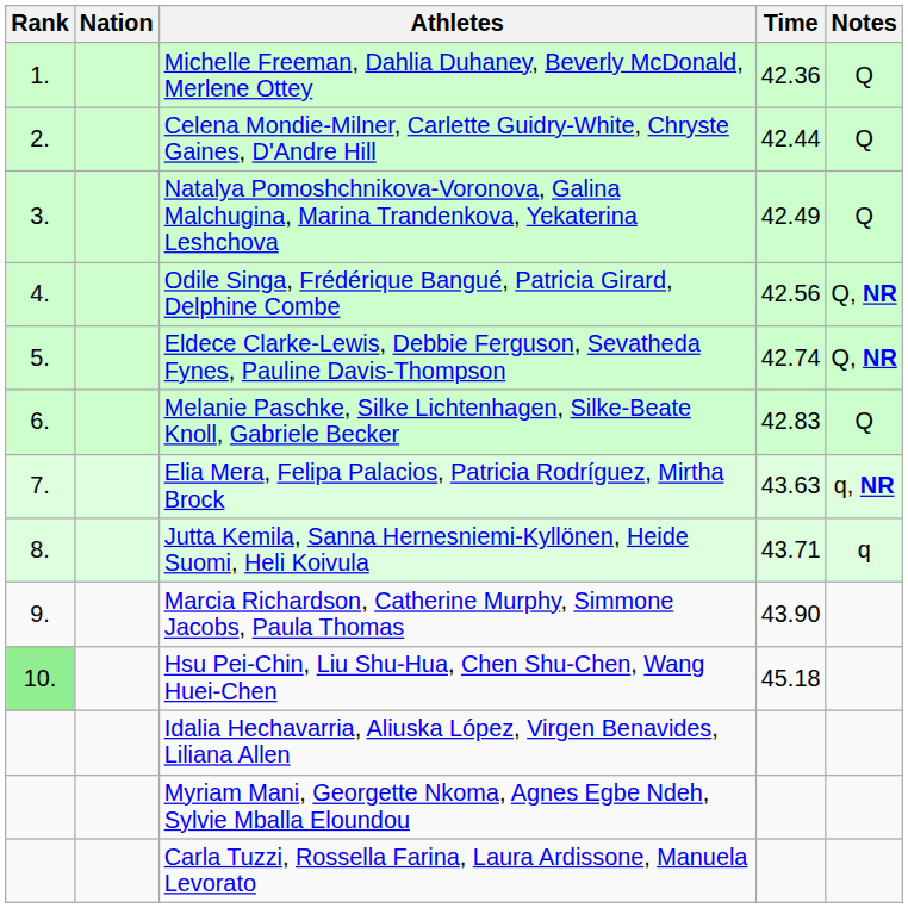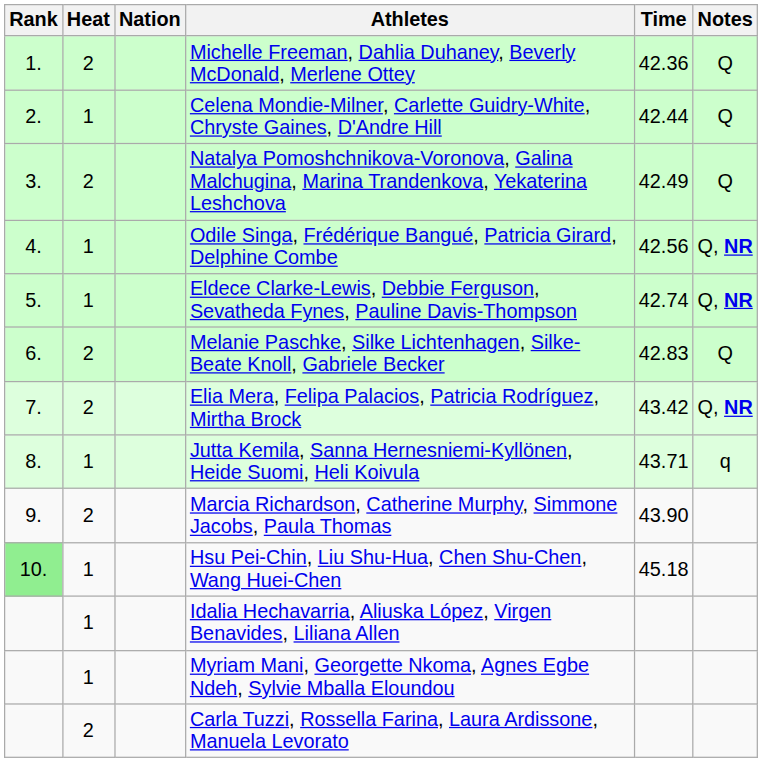+ column: Heat | 2 | 1 | 2 | 1 | 1 | 2 | 2 | 1 | 2 | 1 | 1 | 1 | 2
Elia Mera, Felipa Palacios, Patricia Rodríguez, Mirtha Brock | Time: 43.63 -> 43.42
Elia Mera, Felipa Palacios, Patricia Rodríguez, Mirtha Brock | Notes: q, NR -> Q, NR
